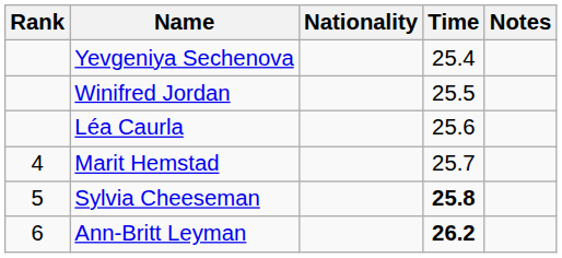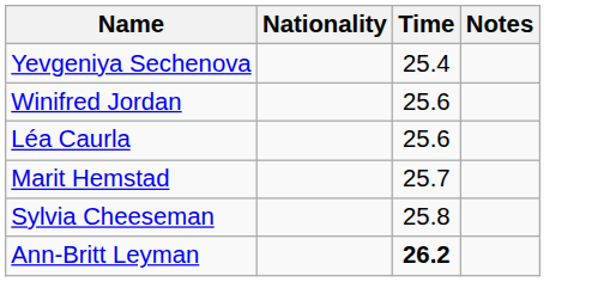- column: Rank | 4 | 5 | 6
Winifred Jordan | Time: 25.5 -> 25.6
Sylvia Cheeseman | Time: bold -> normal
